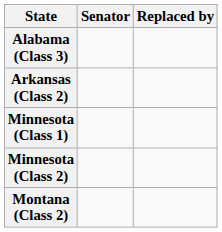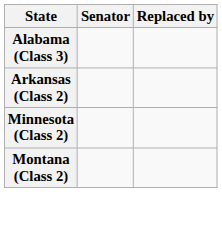- row: Minnesota (Class 1)
